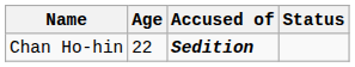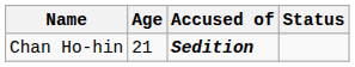Chan Ho-hin | Age: 22 -> 21
